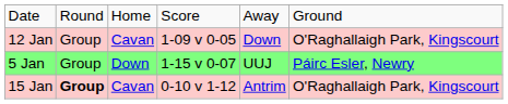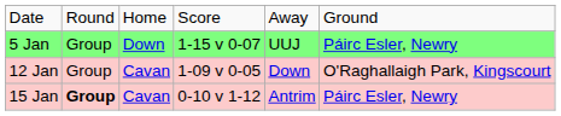rows swapped: 5 Jan <-> 12 Jan
15 Jan | column 6: O'Raghallaigh Park, Kingscourt -> Páirc Esler, Newry
